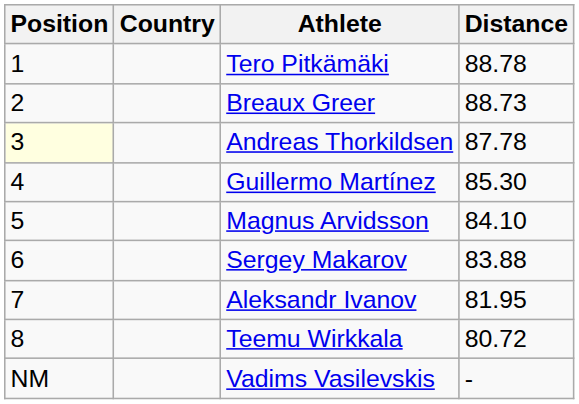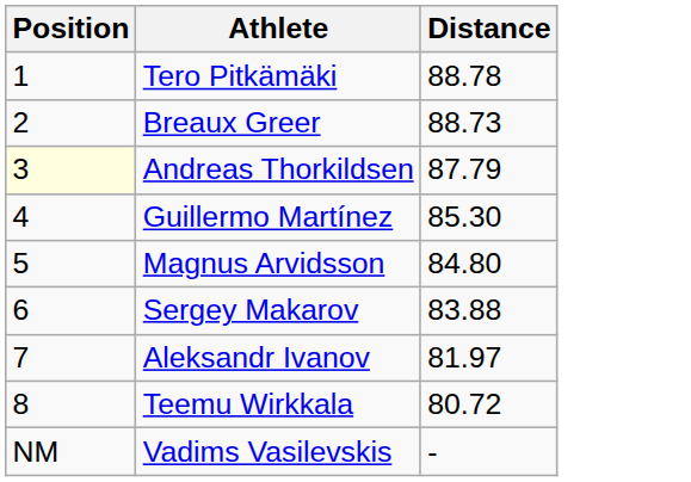- column: Country
Andreas Thorkildsen | Distance: 87.78 -> 87.79
Magnus Arvidsson | Distance: 84.10 -> 84.80
Aleksandr Ivanov | Distance: 81.95 -> 81.97
